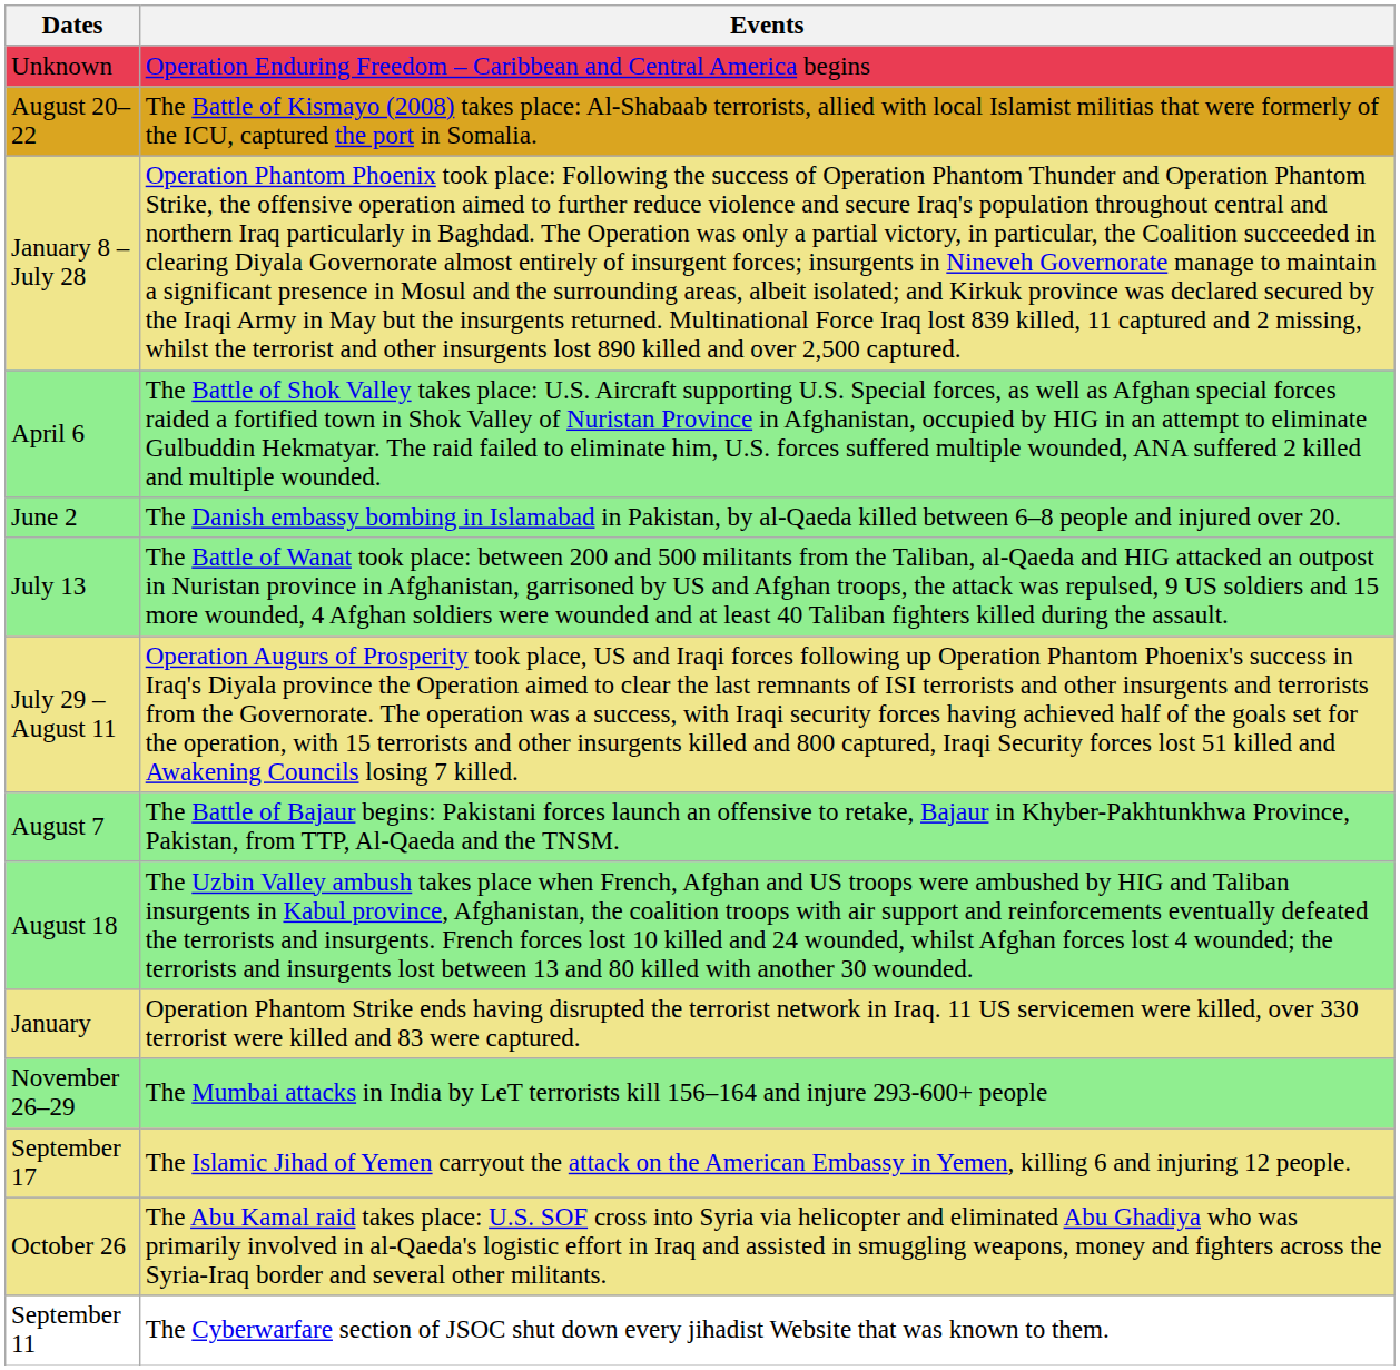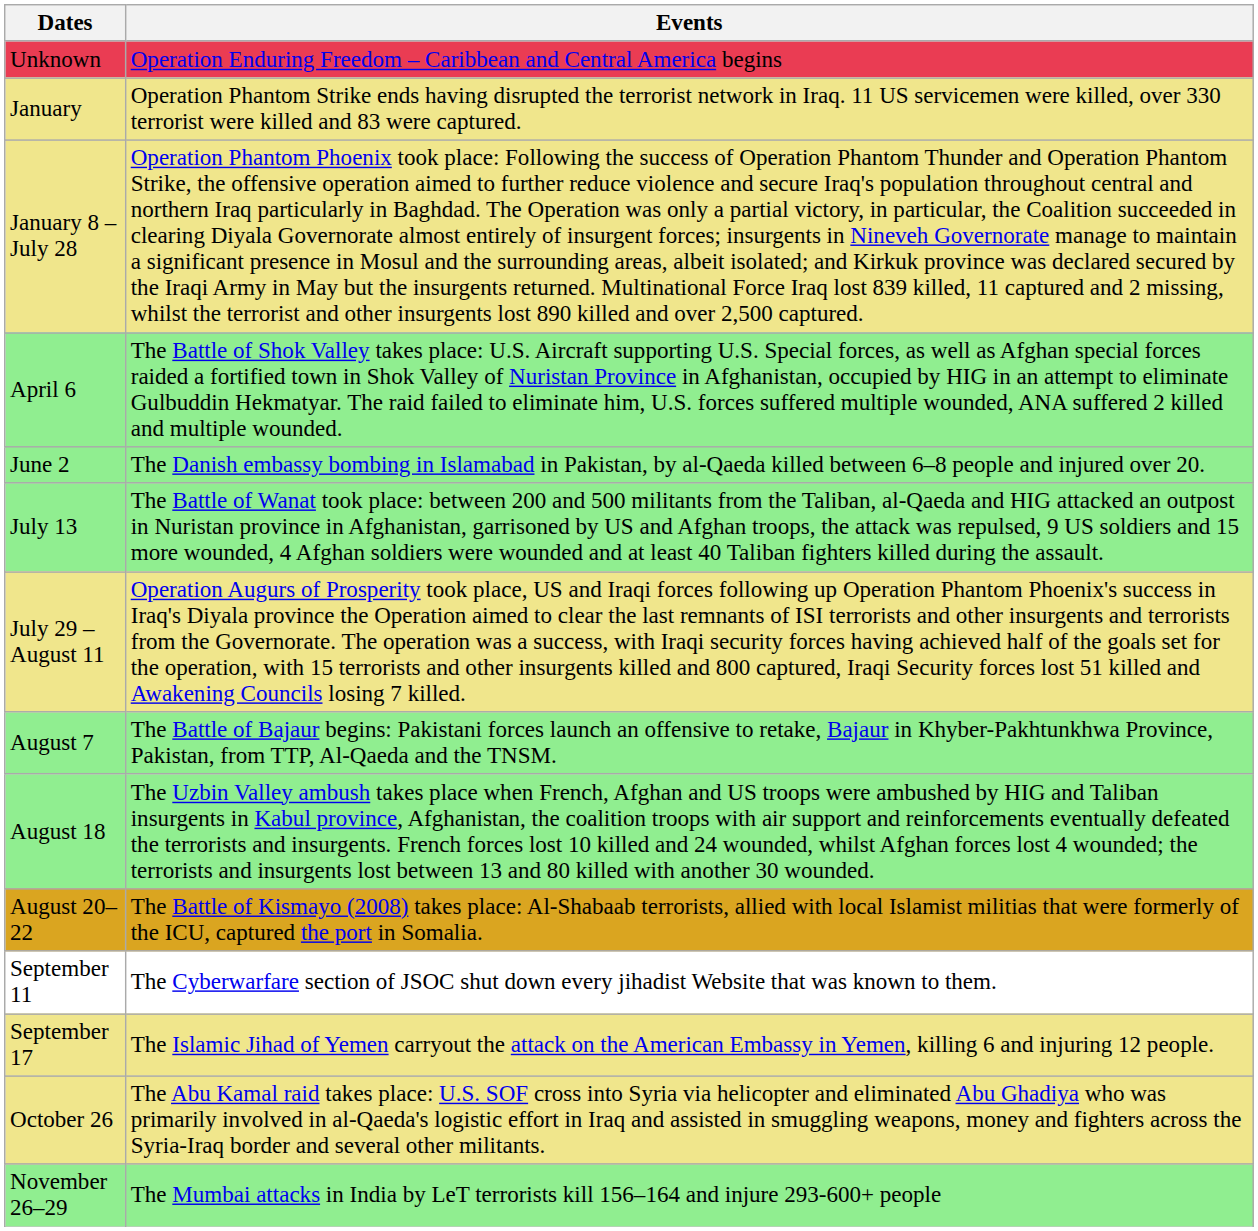rows swapped: January <-> August 20–22
rows swapped: September 11 <-> November 26–29
